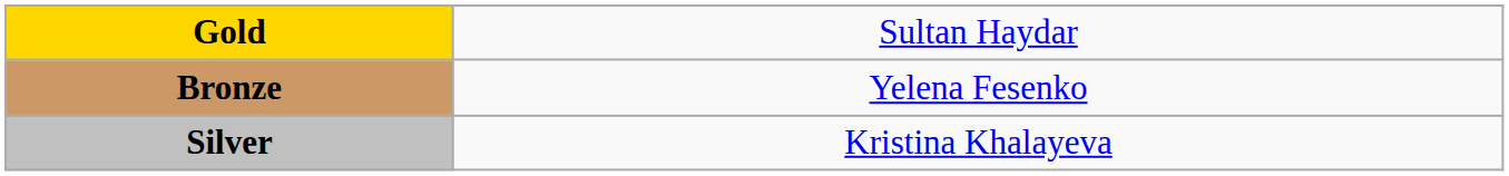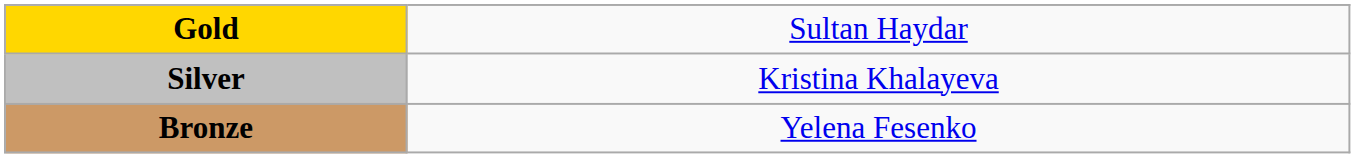rows swapped: Silver <-> Bronze
